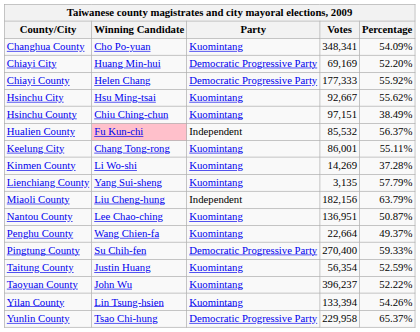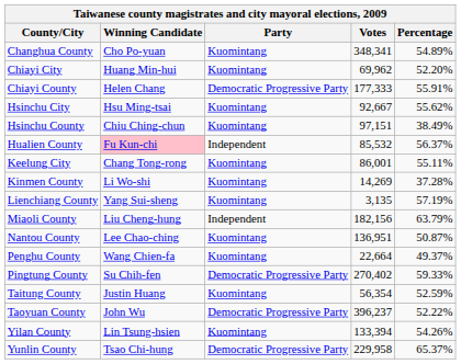Changhua County | Percentage: 54.09% -> 54.89%
Chiayi City | Party: Democratic Progressive Party -> Kuomintang
Chiayi City | Votes: 69,169 -> 69,962
Chiayi County | Percentage: 55.92% -> 55.91%
Lienchiang County | Percentage: 57.79% -> 57.19%
Pingtung County | Votes: 270,400 -> 270,402
Taoyuan County | Party: Kuomintang -> Democratic Progressive Party
